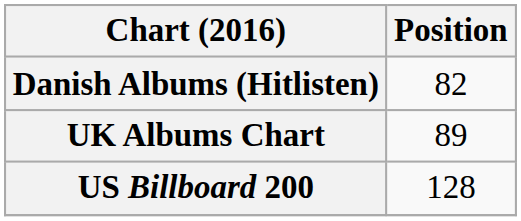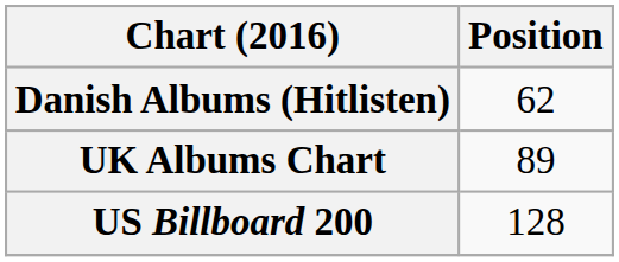Danish Albums (Hitlisten) | Position: 82 -> 62
